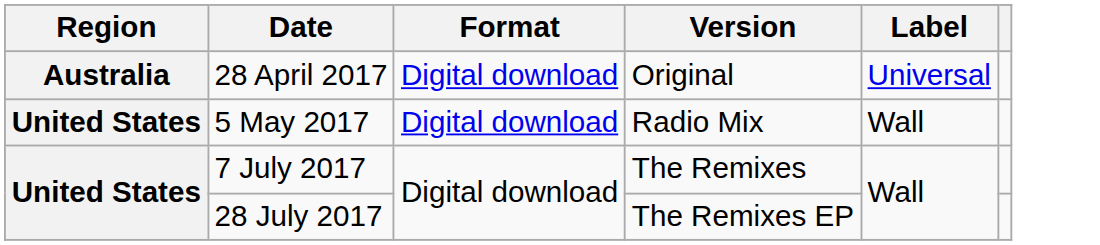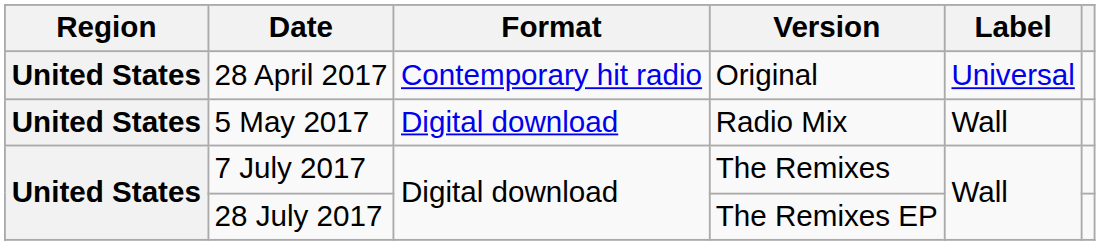28 April 2017 | Region: Australia -> United States
28 April 2017 | Format: Digital download -> Contemporary hit radio
